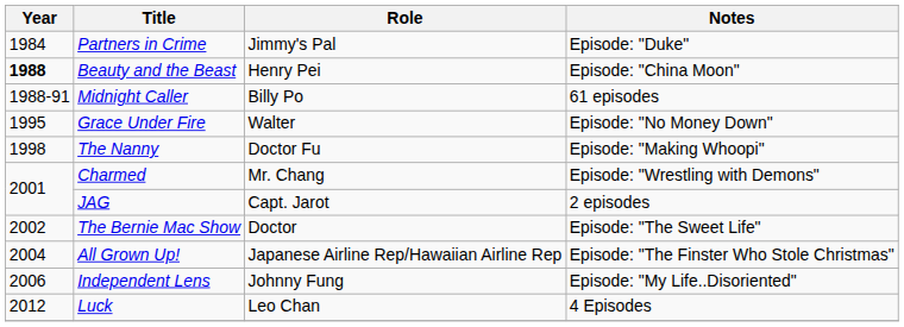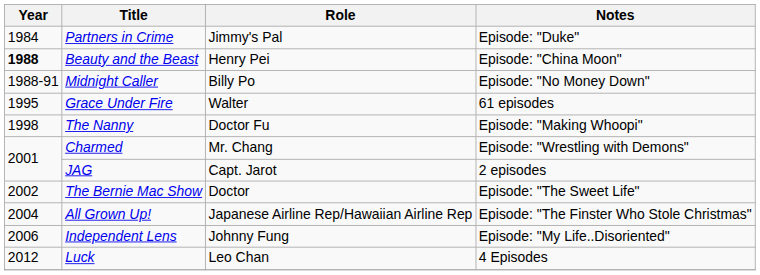Midnight Caller | Notes: 61 episodes -> Episode: "No Money Down"
Grace Under Fire | Notes: Episode: "No Money Down" -> 61 episodes
